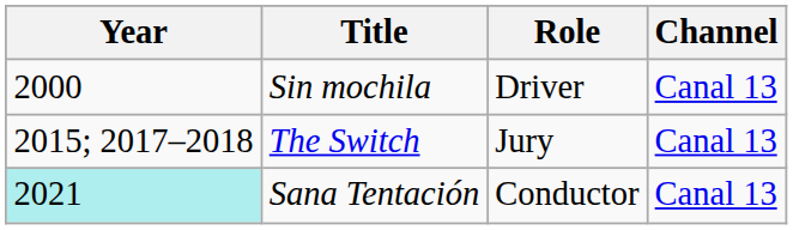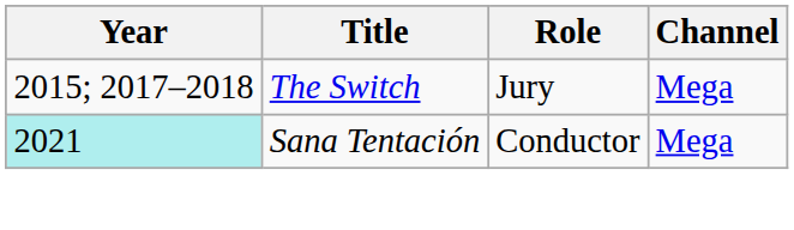- row: 2000 | Sin mochila | Driver | Canal 13
The Switch | Channel: Canal 13 -> Mega
Sana Tentación | Channel: Canal 13 -> Mega
